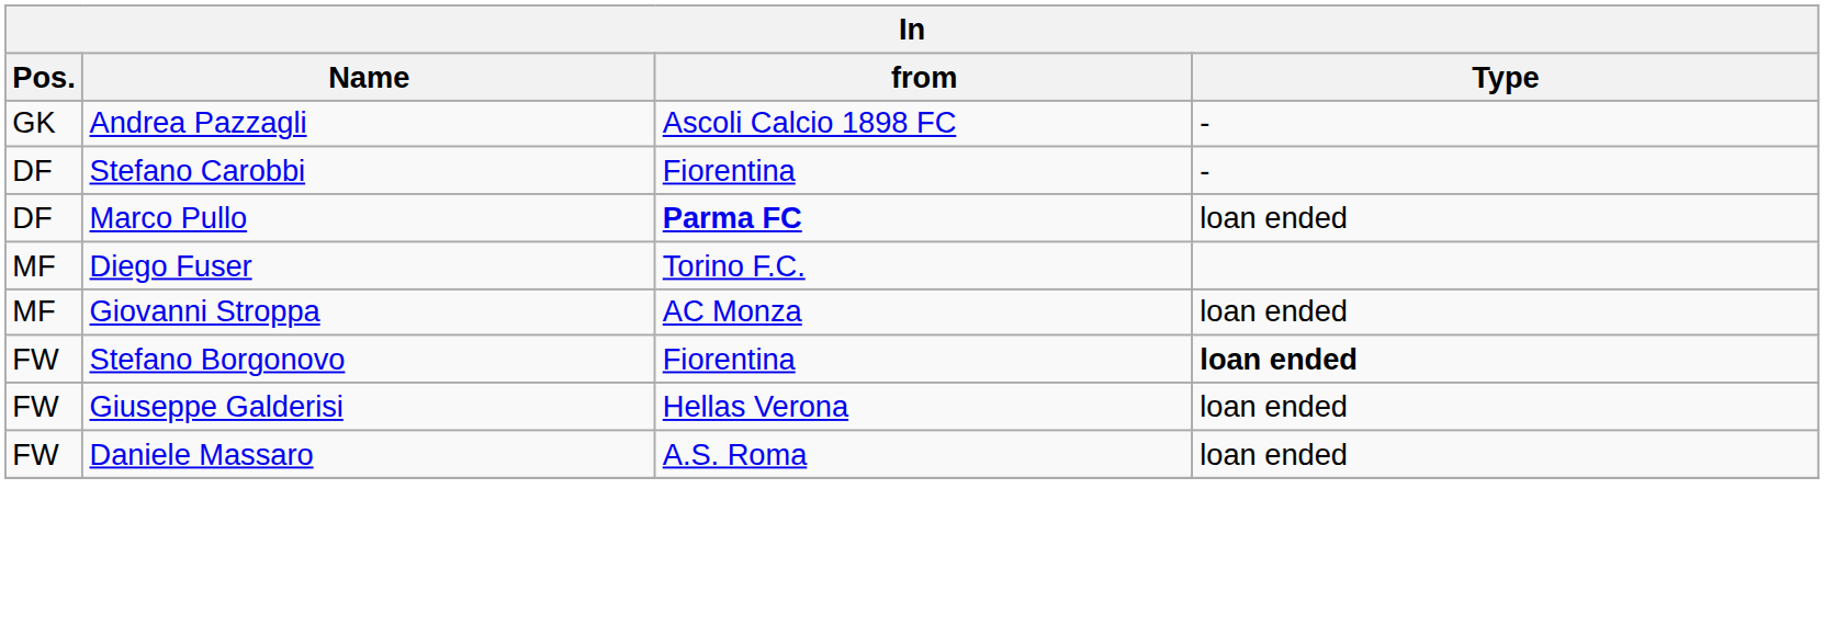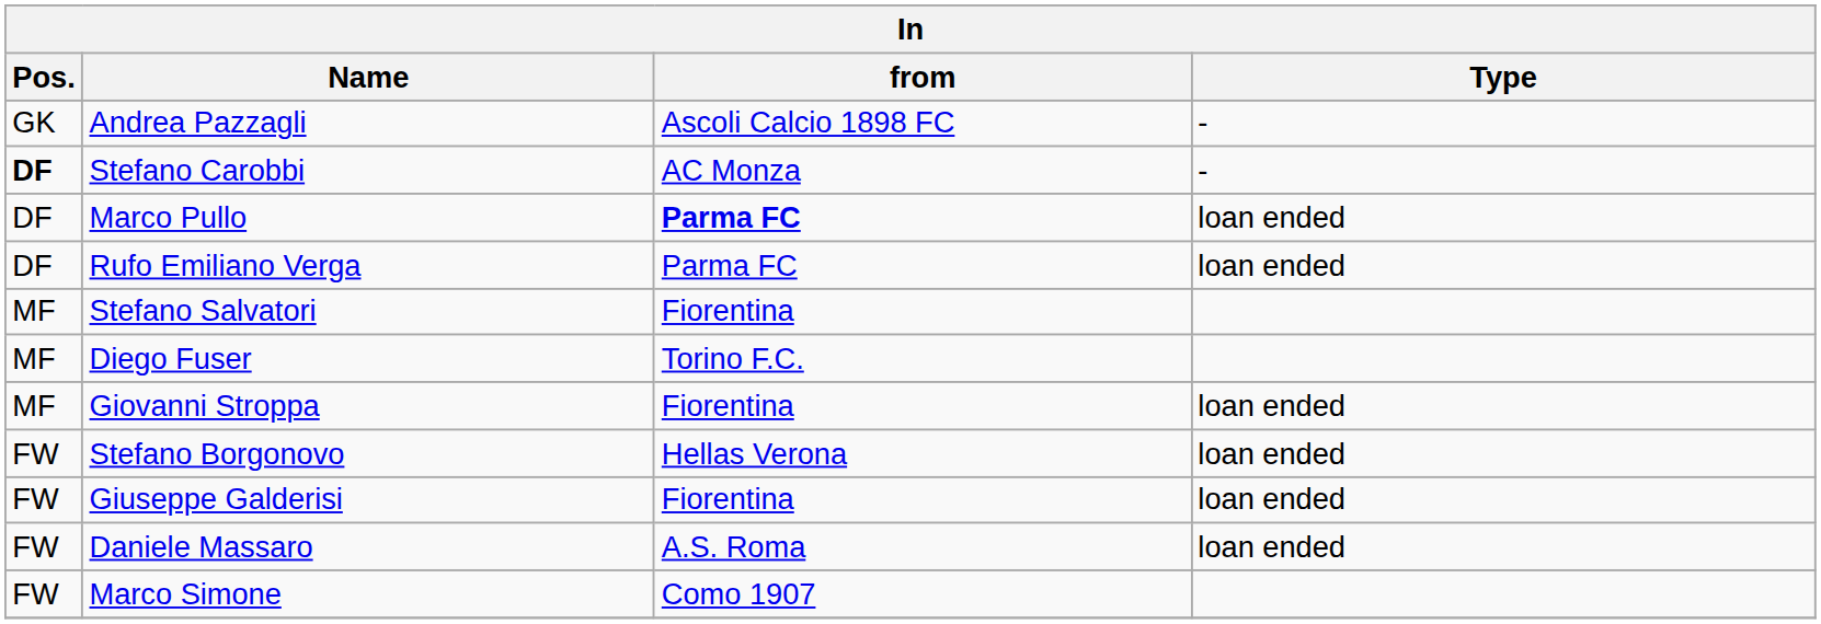Stefano Carobbi | Pos.: normal -> bold
Stefano Carobbi | from: Fiorentina -> AC Monza
+ row: DF | Rufo Emiliano Verga | Parma FC | loan ended
+ row: MF | Stefano Salvatori | Fiorentina
Giovanni Stroppa | from: AC Monza -> Fiorentina
Stefano Borgonovo | from: Fiorentina -> Hellas Verona
Stefano Borgonovo | Type: bold -> normal
Giuseppe Galderisi | from: Hellas Verona -> Fiorentina
+ row: FW | Marco Simone | Como 1907
